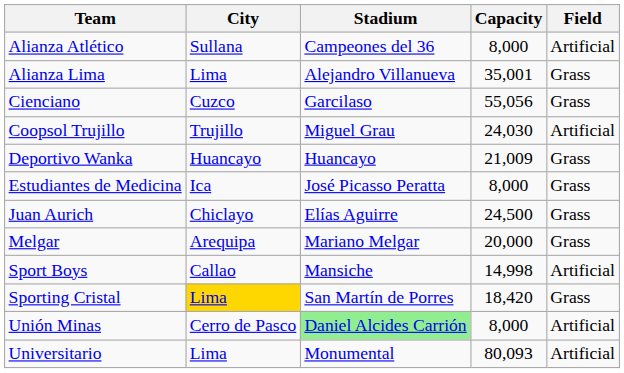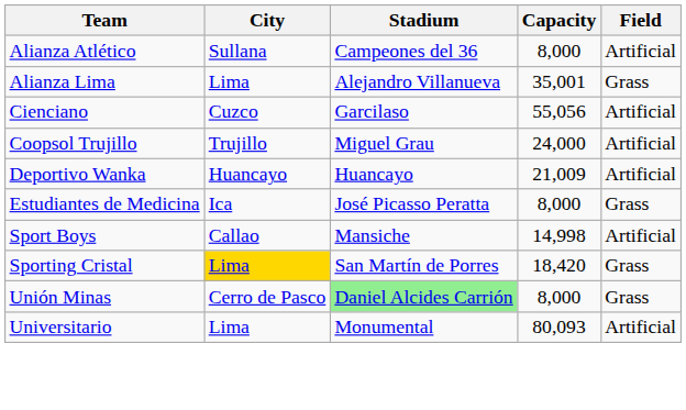Cienciano | Field: Grass -> Artificial
Coopsol Trujillo | Capacity: 24,030 -> 24,000
Deportivo Wanka | Field: Grass -> Artificial
- row: Juan Aurich | Chiclayo | Elías Aguirre | 24,500 | Grass
- row: Melgar | Arequipa | Mariano Melgar | 20,000 | Grass
Unión Minas | Field: Artificial -> Grass
